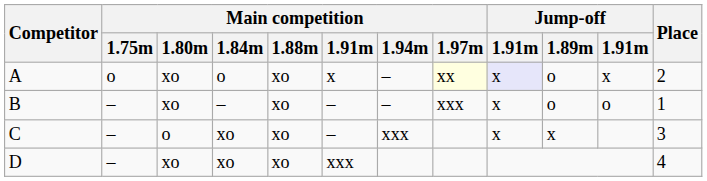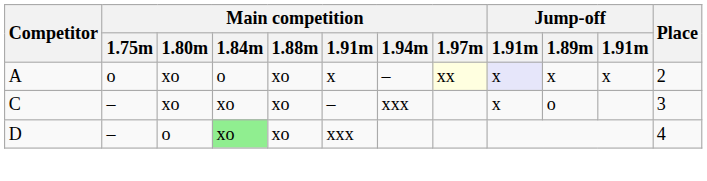A | Jump-off / 1.89m: o -> x
- row: B | – | xo | – | xo | – | – | xxx | x | o | o | 1
C | Main competition / 1.80m: o -> xo
C | Jump-off / 1.89m: x -> o
D | Main competition / 1.80m: xo -> o
D | Main competition / 1.84m: no background -> lightgreen background
